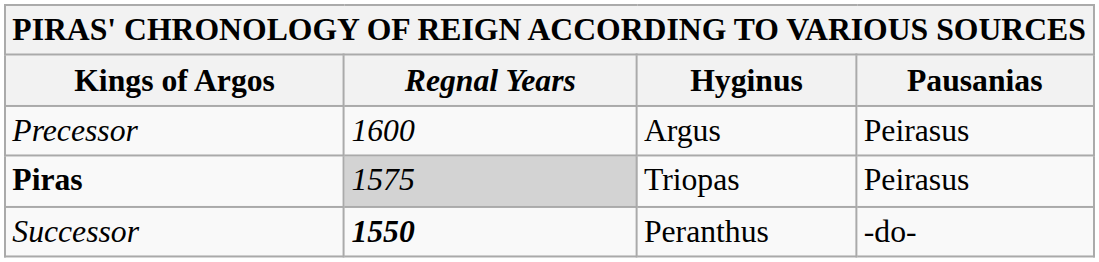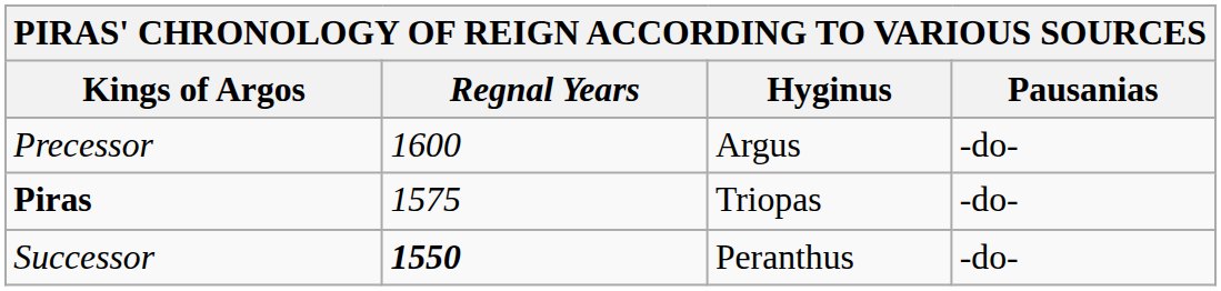Precessor | Pausanias: Peirasus -> -do-
Piras | Regnal Years: lightgrey background -> no background
Piras | Pausanias: Peirasus -> -do-
